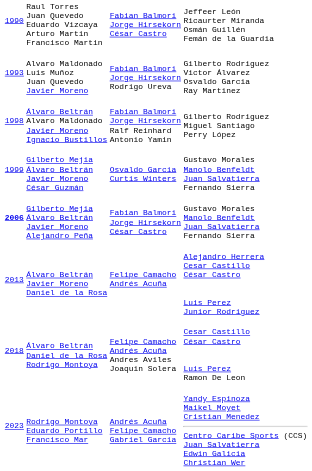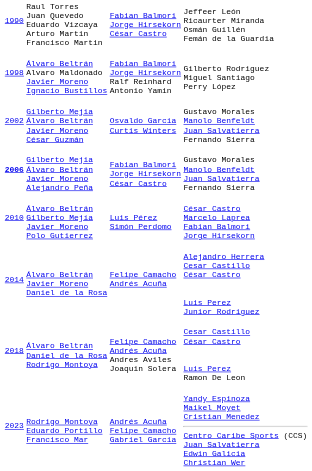- row: 1993 | Alvaro Maldonado Luis Muñoz Juan Quevedo Javier Moreno | Fabian Balmori Jorge Hirsekorn Rodrigo Ureva | Gilberto Rodriguez Victor Álvarez Osvaldo Garcia Ray Martinez
Gilberto Mejia Álvaro Beltrán Javier Moreno César Guzmán | column 1: 1999 -> 2002
+ row: 2010 | Álvaro Beltrán Gilberto Mejía Javier Moreno Polo Gutierrez | Luis Pérez Simón Perdomo | César Castro Marcelo Laprea Fabian Balmori Jorge Hirsekorn
Álvaro Beltrán Javier Moreno Daniel de la Rosa | column 1: 2013 -> 2014
